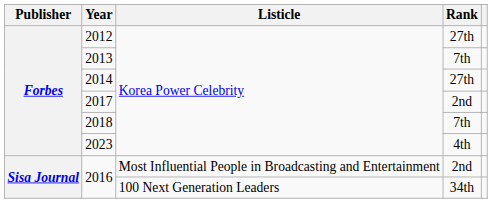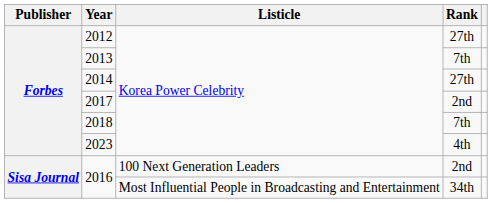2016 / 2nd | Listicle: Most Influential People in Broadcasting and Entertainment -> 100 Next Generation Leaders
2016 / 34th | Listicle: 100 Next Generation Leaders -> Most Influential People in Broadcasting and Entertainment
